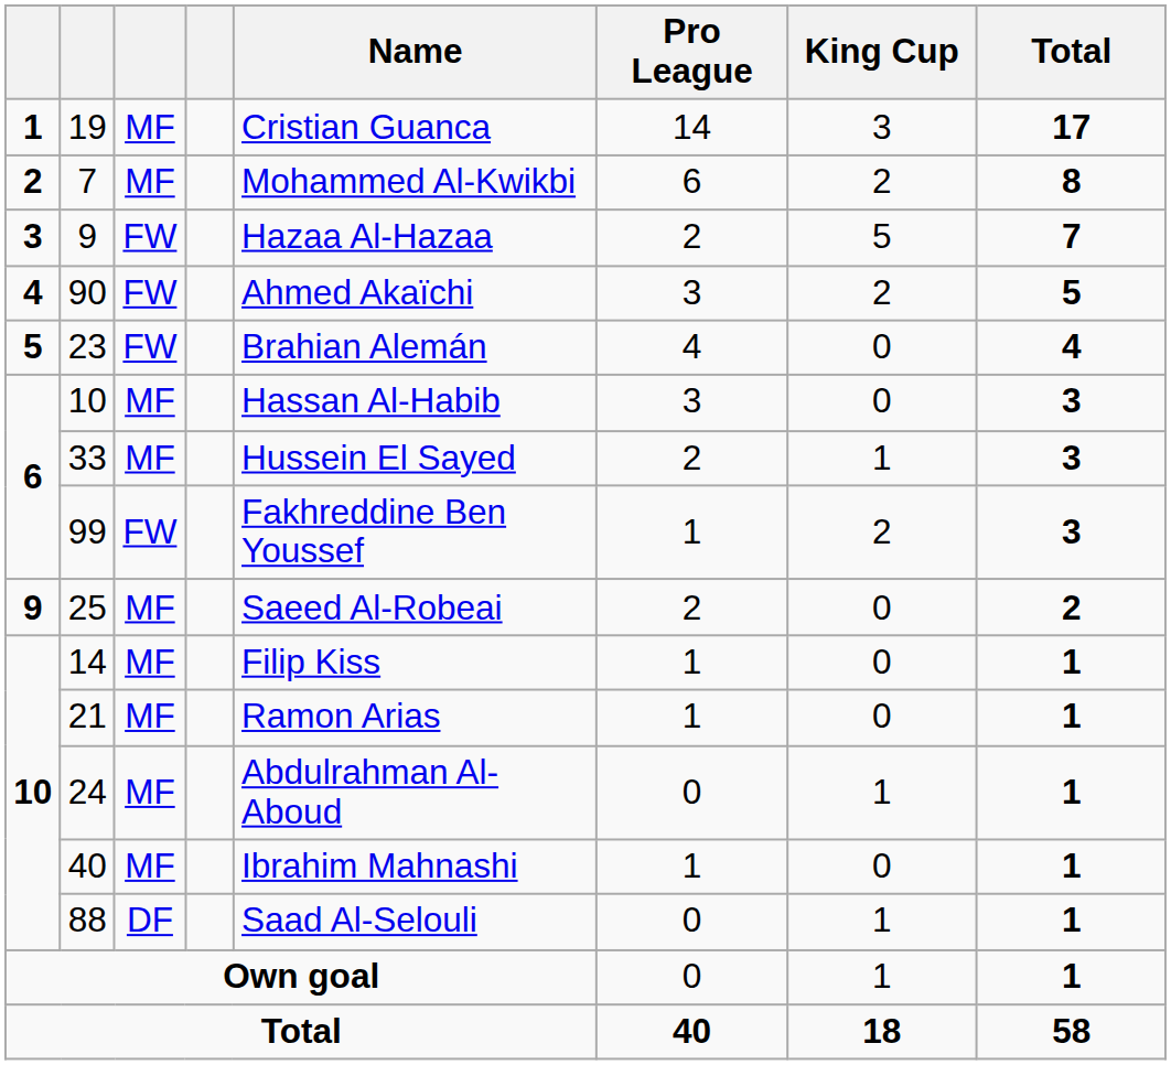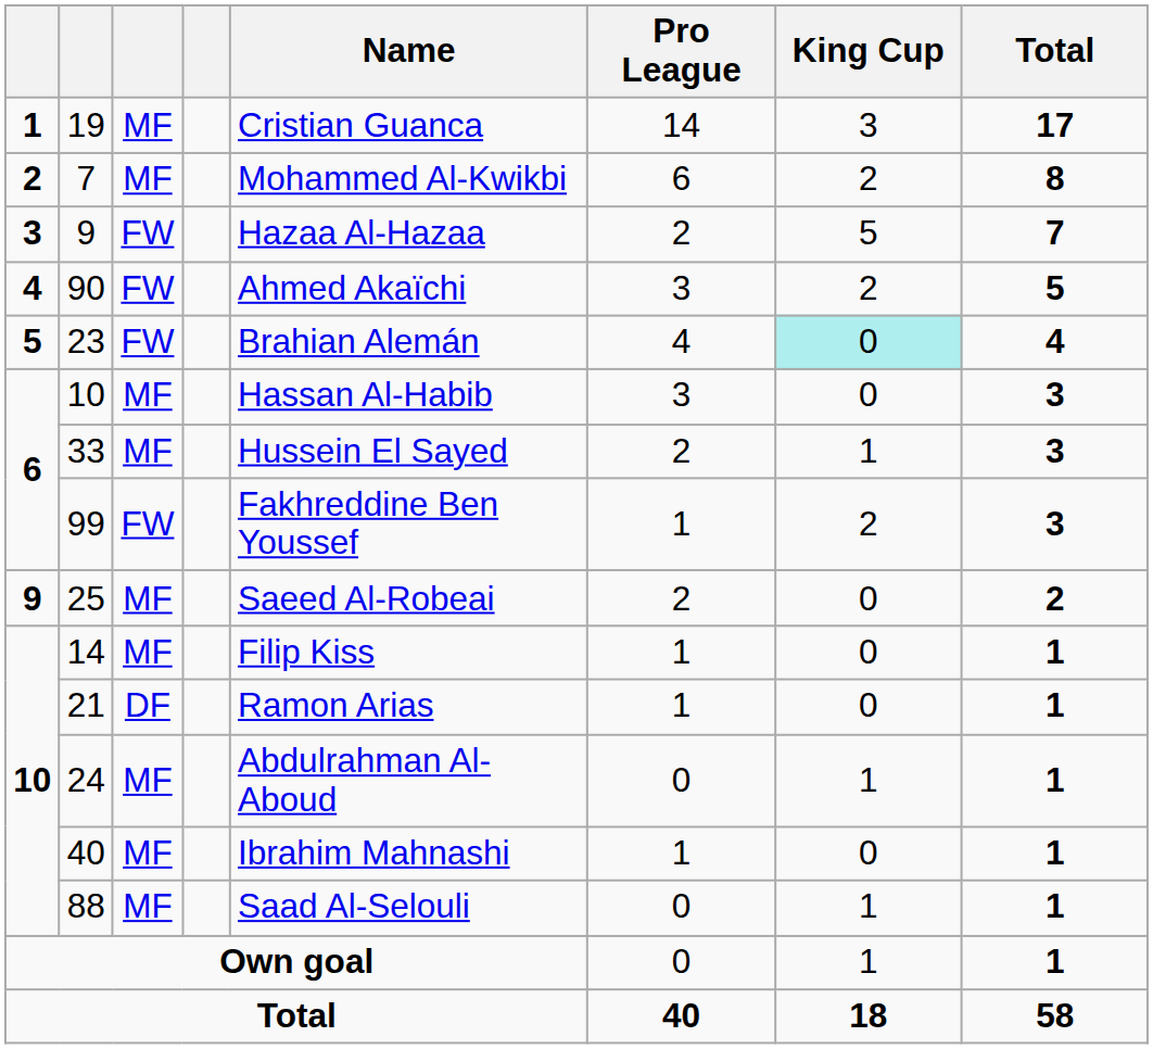23 | King Cup: no background -> paleturquoise background
21 | column 3: MF -> DF
88 | column 3: DF -> MF
